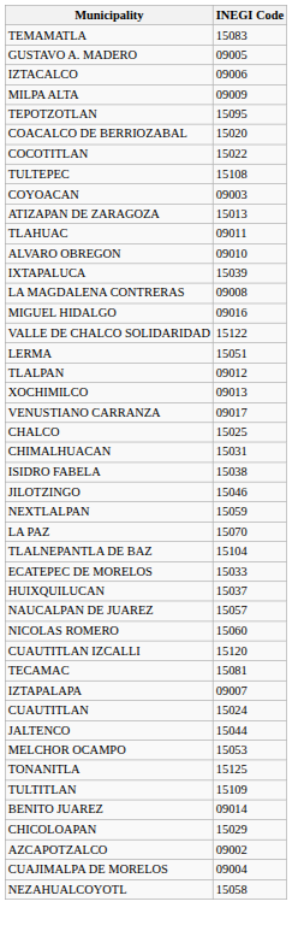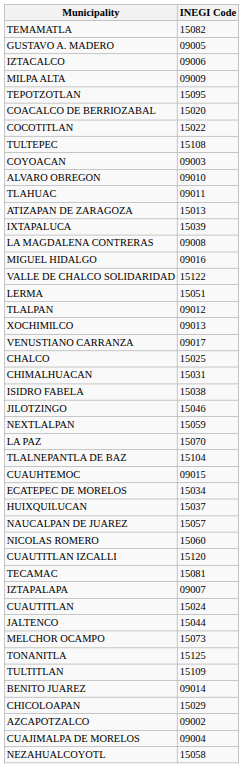TEMAMATLA | INEGI Code: 15083 -> 15082
rows swapped: ALVARO OBREGON <-> ATIZAPAN DE ZARAGOZA
+ row: CUAUHTEMOC | 09015
ECATEPEC DE MORELOS | INEGI Code: 15033 -> 15034
MELCHOR OCAMPO | INEGI Code: 15053 -> 15073
